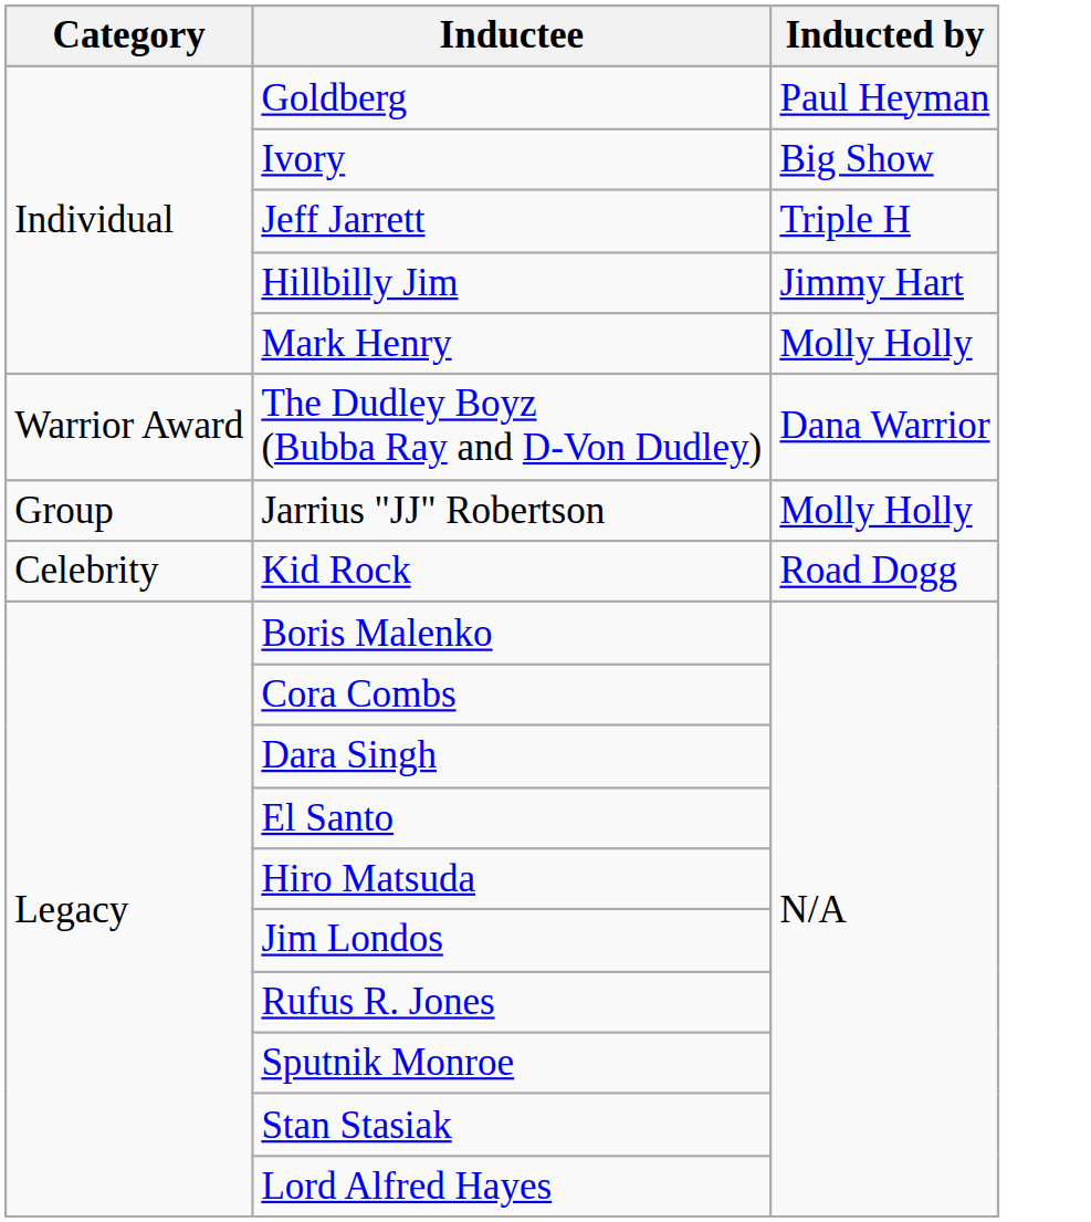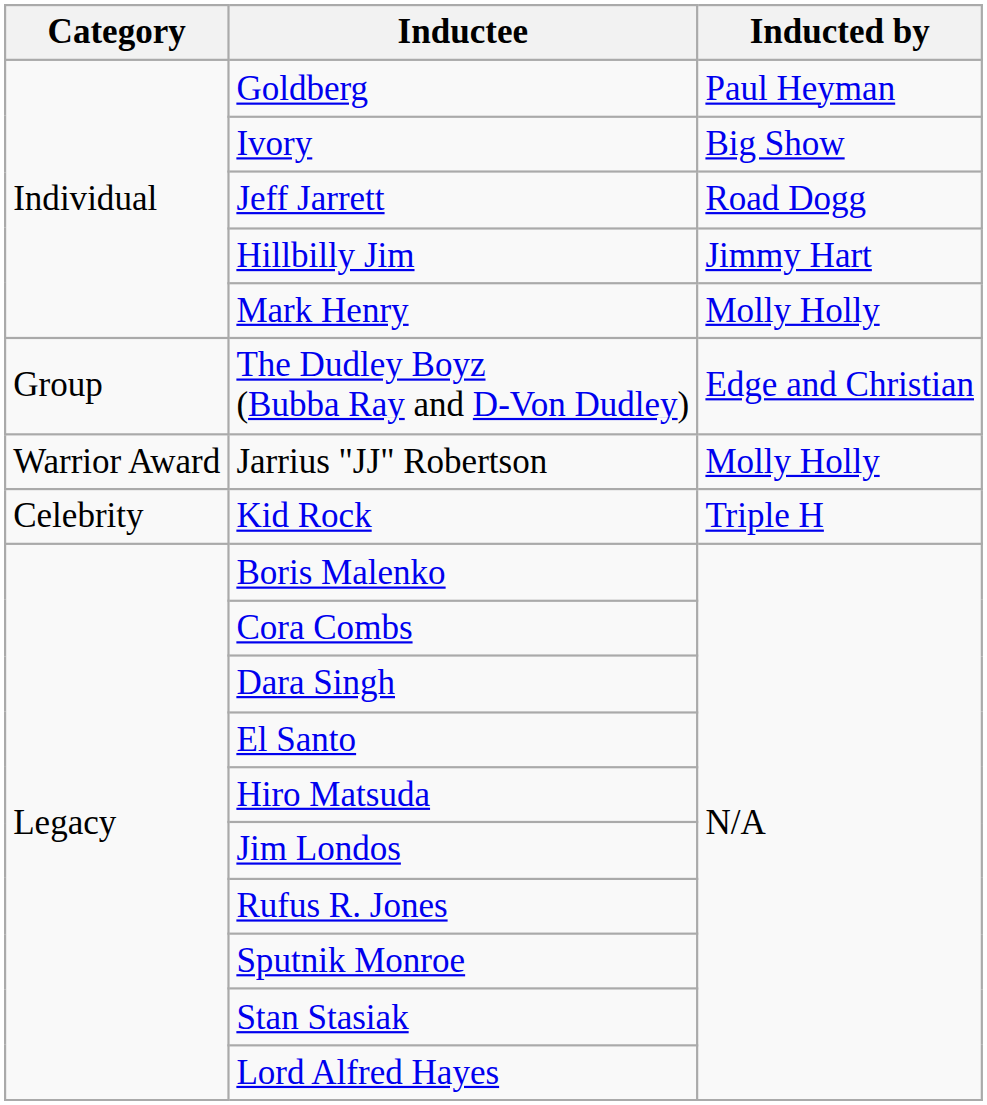Jeff Jarrett | Inducted by: Triple H -> Road Dogg
The Dudley Boyz (Bubba Ray and D-Von Dudley) | Category: Warrior Award -> Group
The Dudley Boyz (Bubba Ray and D-Von Dudley) | Inducted by: Dana Warrior -> Edge and Christian
Jarrius "JJ" Robertson | Category: Group -> Warrior Award
Kid Rock | Inducted by: Road Dogg -> Triple H
